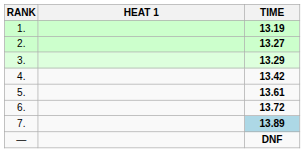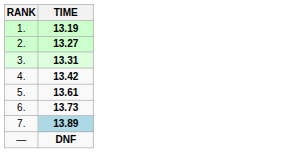- column: HEAT 1
3. | TIME: 13.29 -> 13.31
6. | TIME: 13.72 -> 13.73
